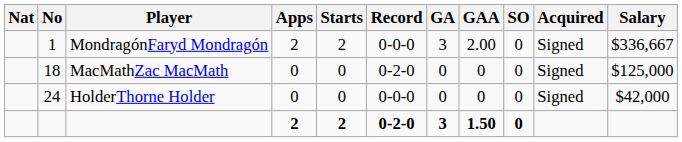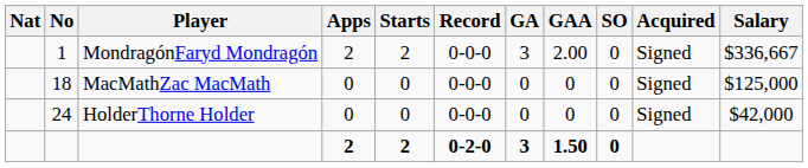MacMathZac MacMath | Record: 0-2-0 -> 0-0-0
